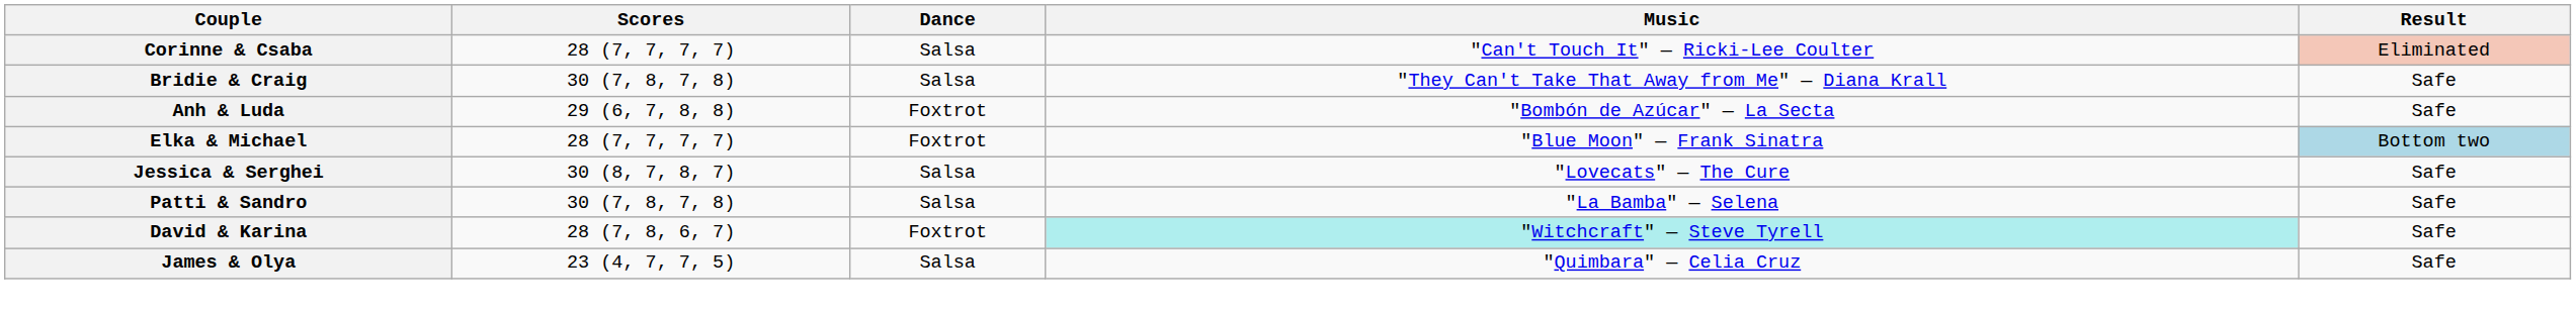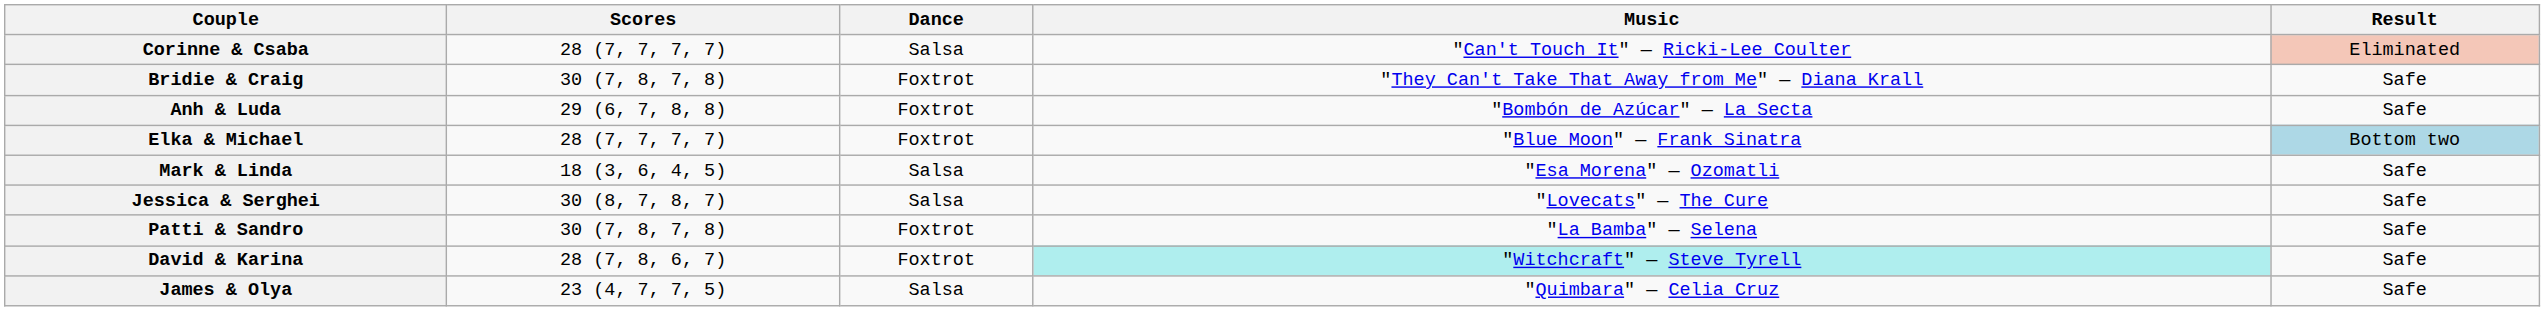Bridie & Craig | Dance: Salsa -> Foxtrot
+ row: Mark & Linda | 18 (3, 6, 4, 5) | Salsa | "Esa Morena" — Ozomatli | Safe
Patti & Sandro | Dance: Salsa -> Foxtrot
